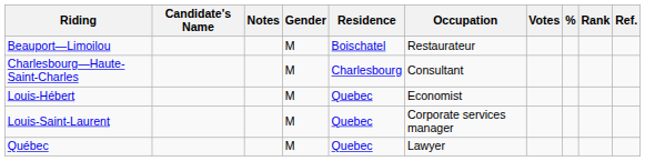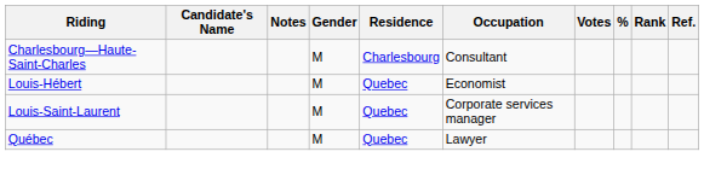- row: Beauport—Limoilou | M | Boischatel | Restaurateur
